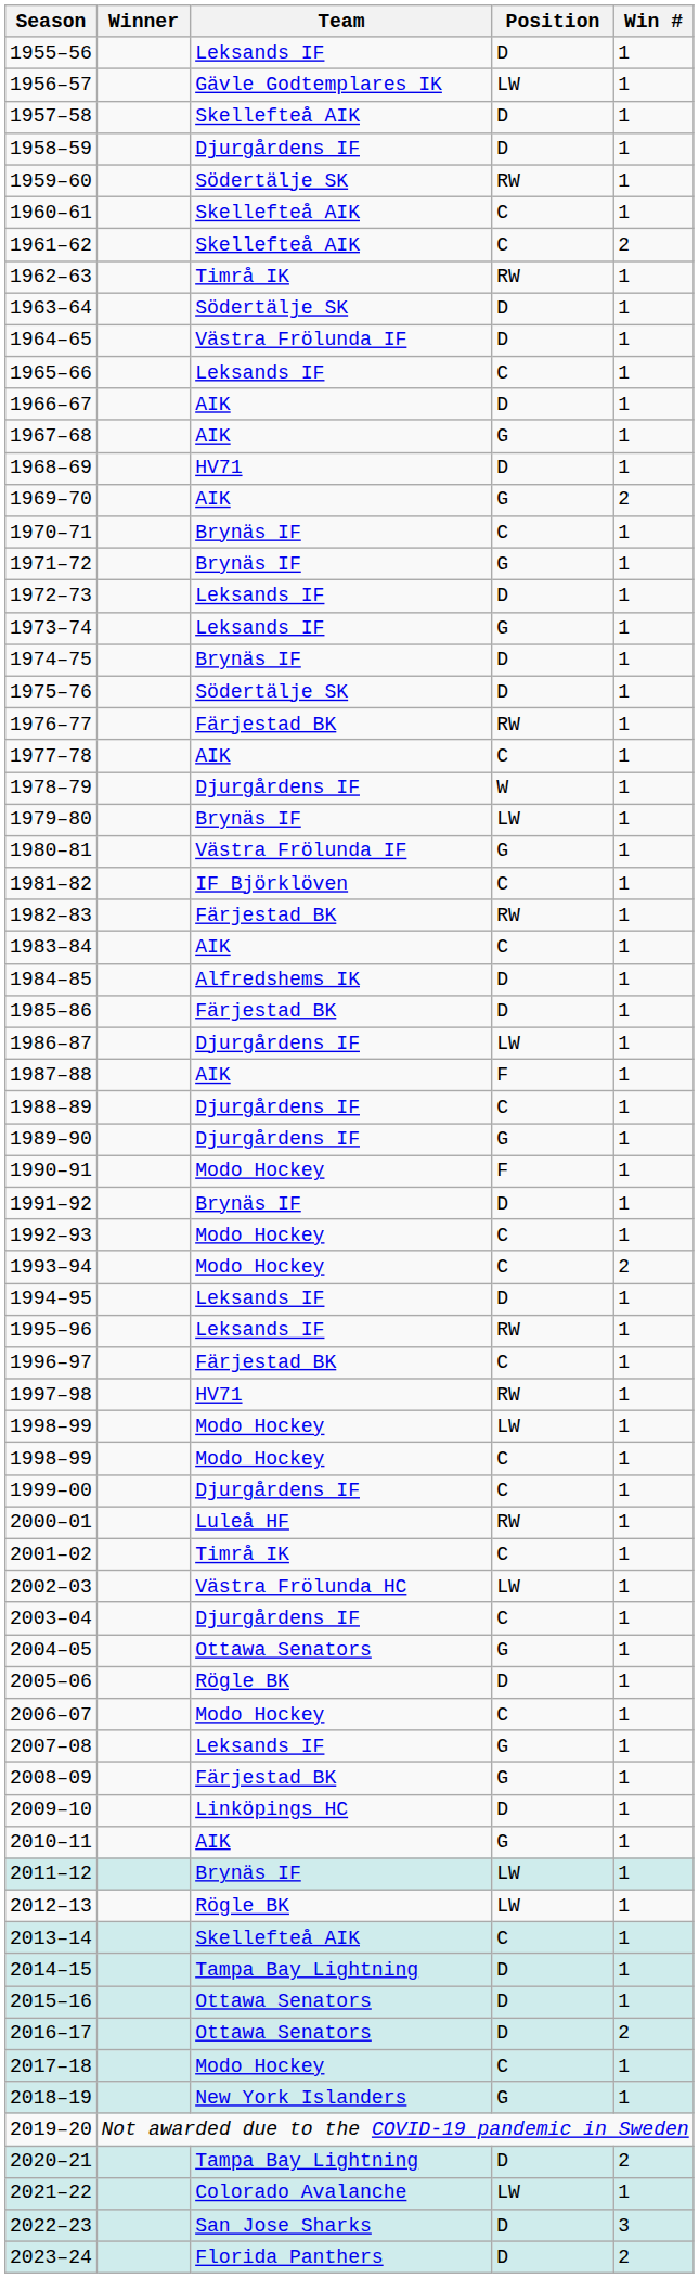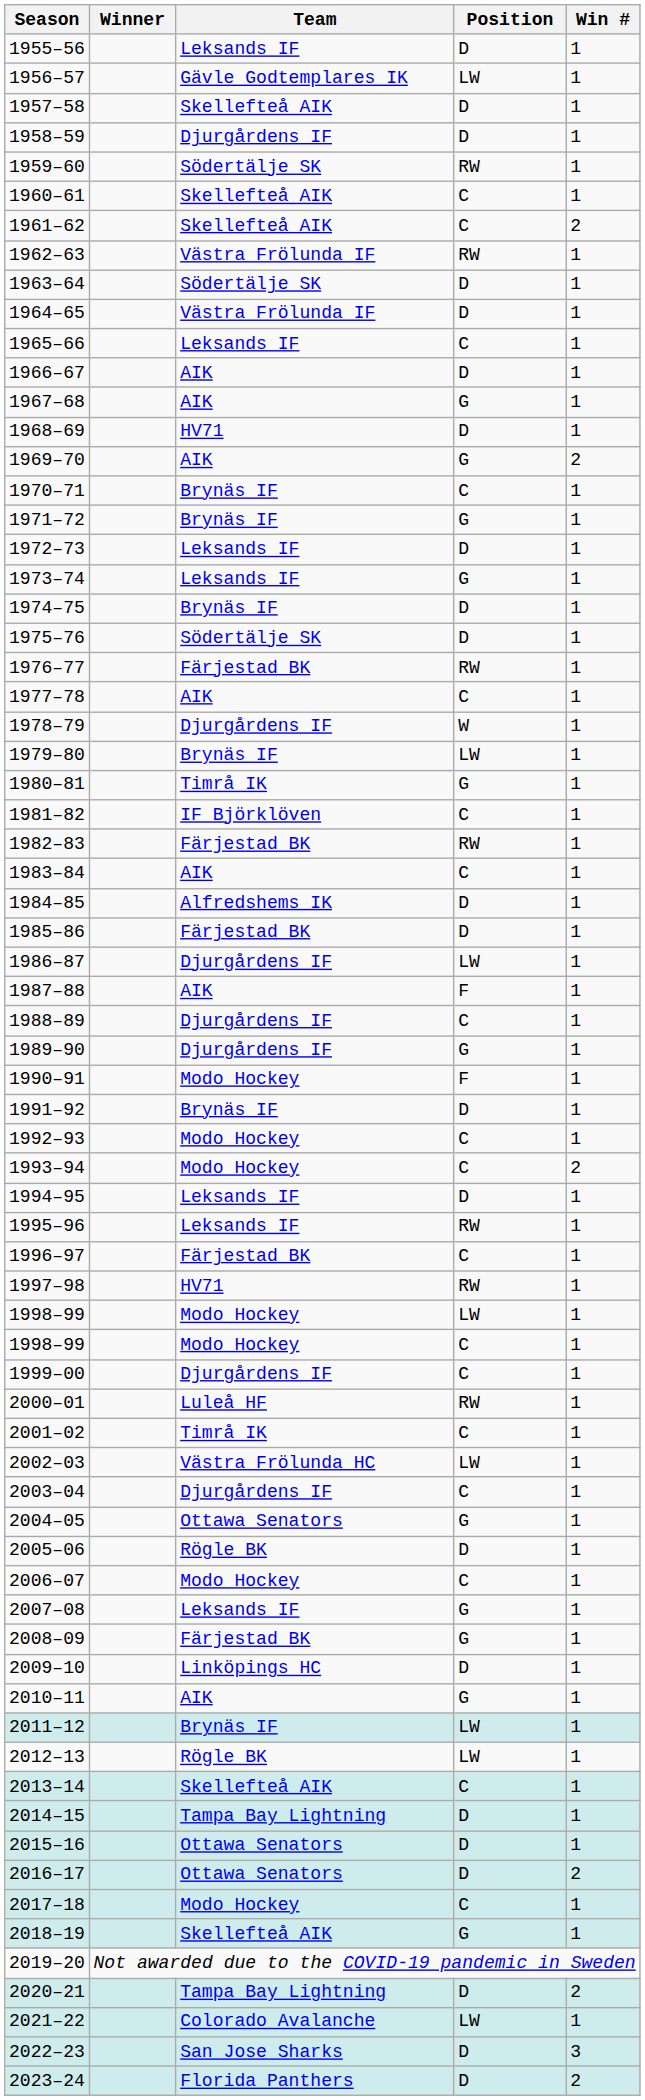1962–63 | Team: Timrå IK -> Västra Frölunda IF
1980–81 | Team: Västra Frölunda IF -> Timrå IK
2018–19 | Team: New York Islanders -> Skellefteå AIK
